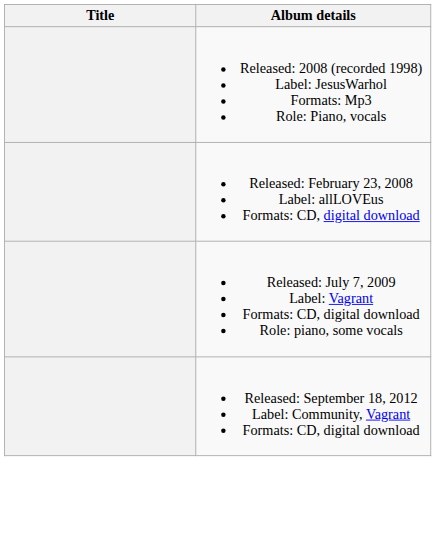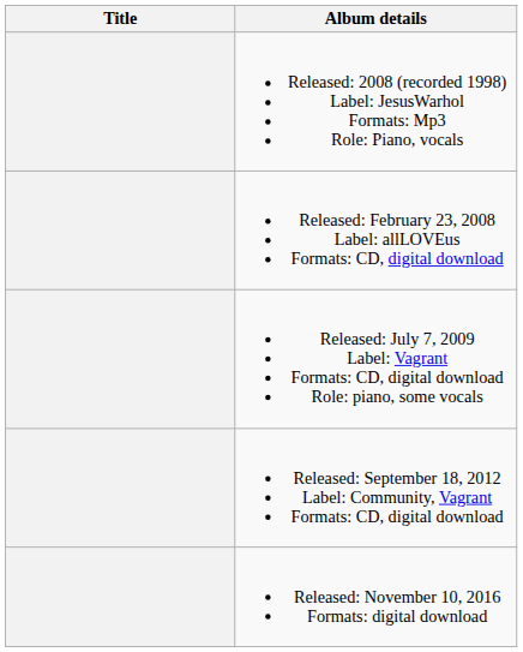+ row: Released: November 10, 2016 Formats: digital download
